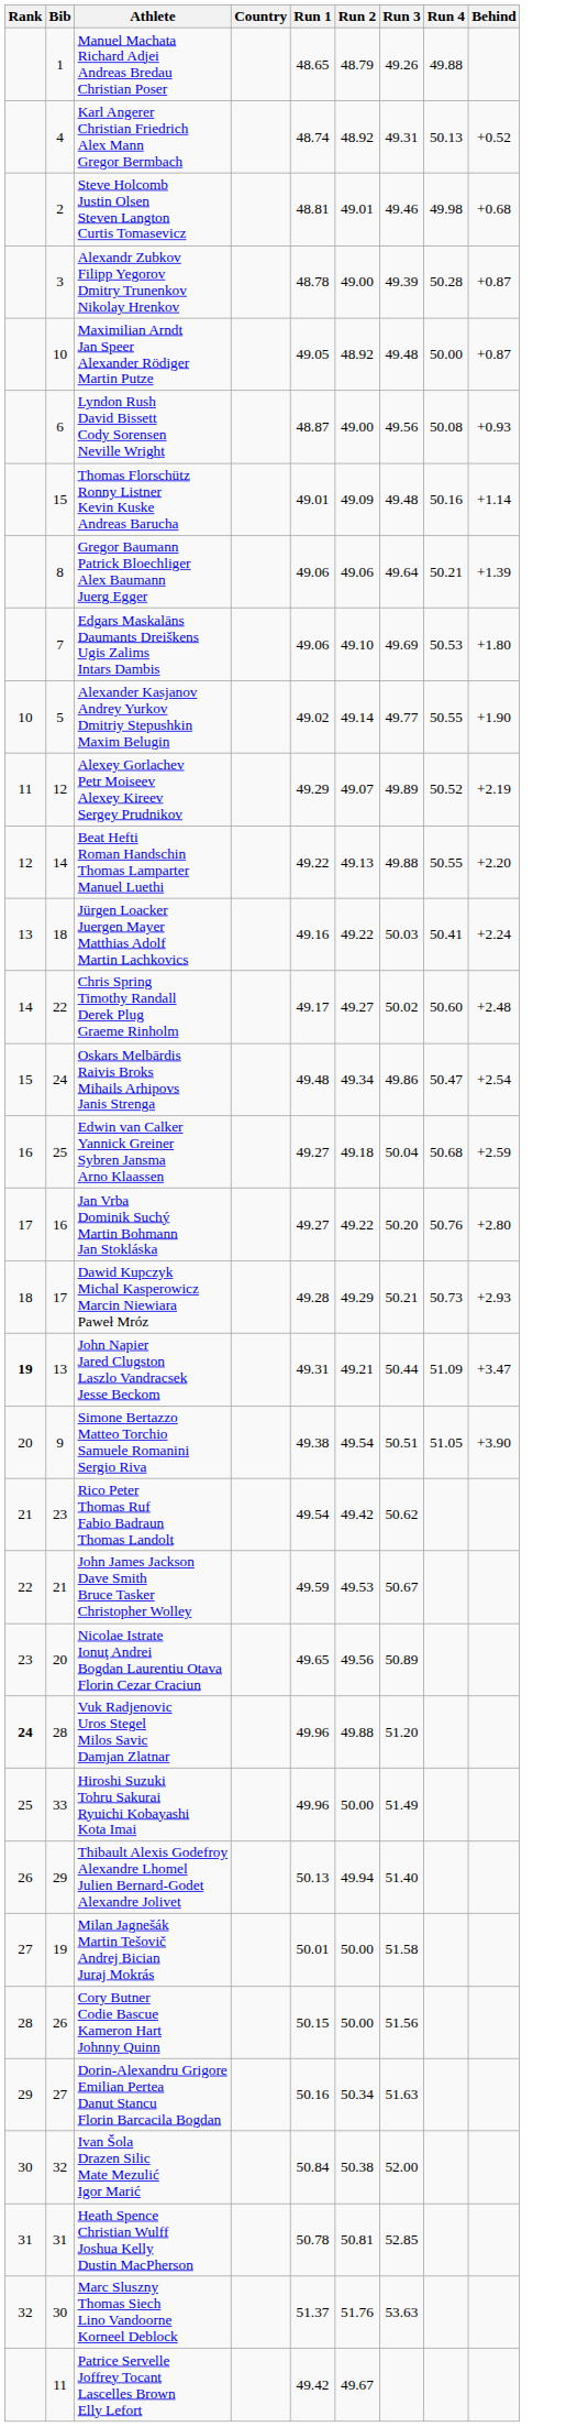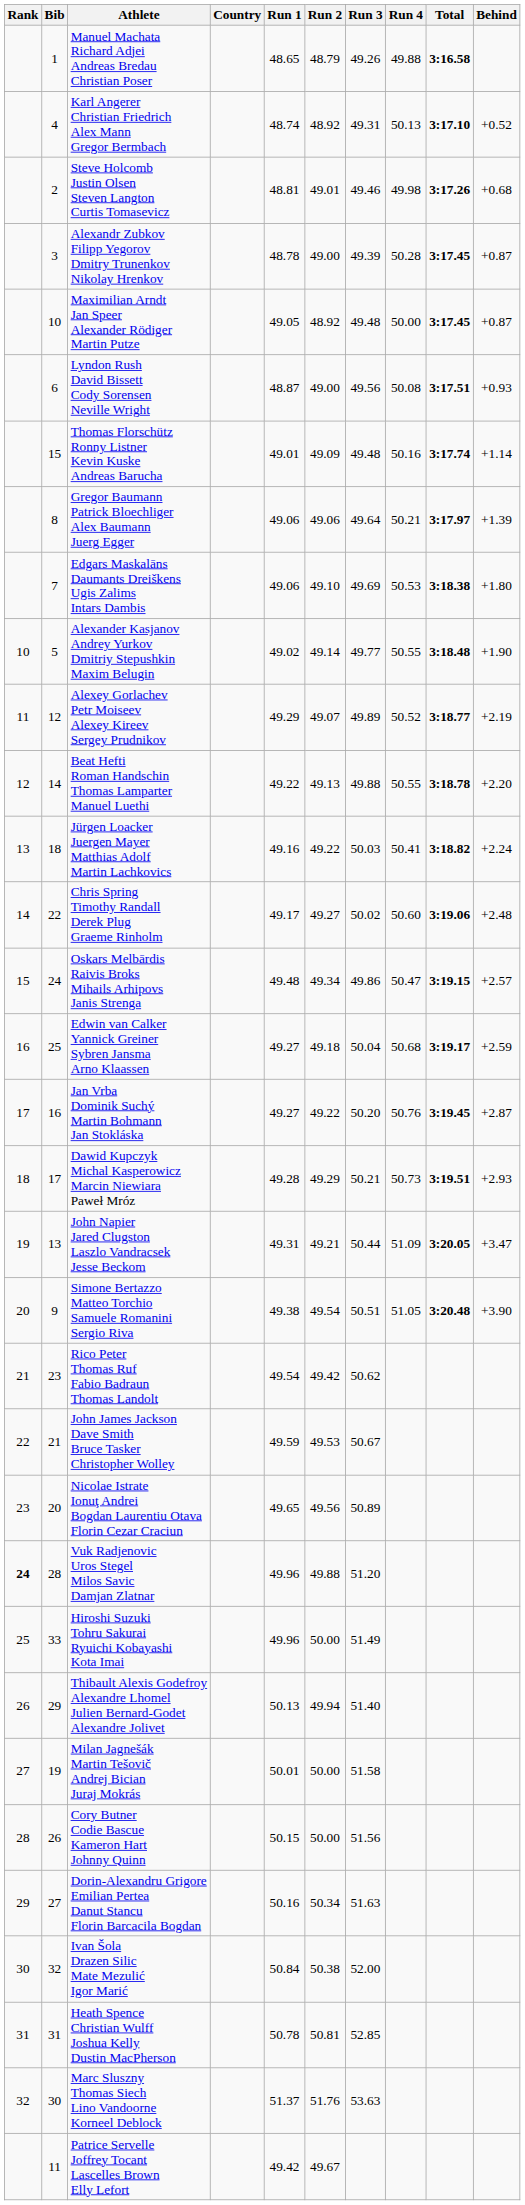+ column: Total | 3:16.58 | 3:17.10 | 3:17.26 | 3:17.45 | 3:17.45 | 3:17.51 | 3:17.74 | 3:17.97 | 3:18.38 | 3:18.48 | 3:18.77 | 3:18.78 | 3:18.82 | 3:19.06 | 3:19.15 | 3:19.17 | 3:19.45 | 3:19.51 | 3:20.05 | 3:20.48
Oskars Melbārdis Raivis Broks Mihails Arhipovs Janis Strenga | Behind: +2.54 -> +2.57
Jan Vrba Dominik Suchý Martin Bohmann Jan Stokláska | Behind: +2.80 -> +2.87
John Napier Jared Clugston Laszlo Vandracsek Jesse Beckom | Rank: bold -> normal
